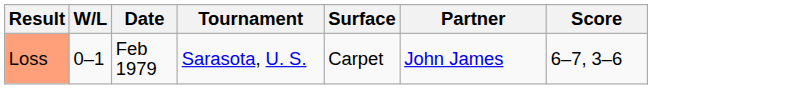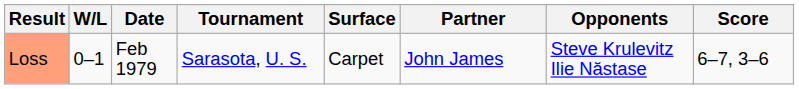+ column: Opponents | Steve Krulevitz Ilie Năstase
